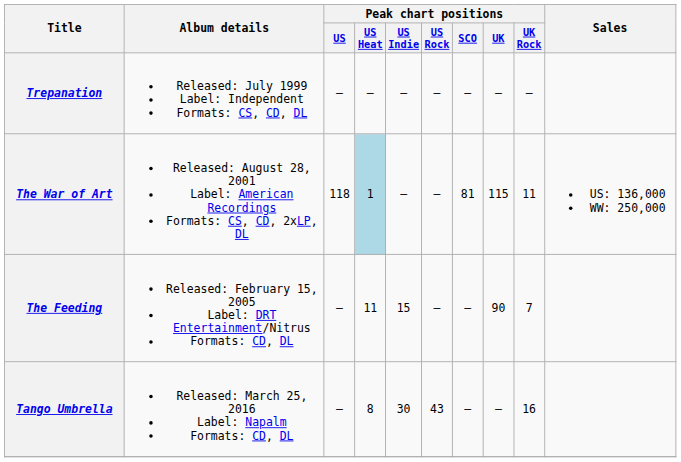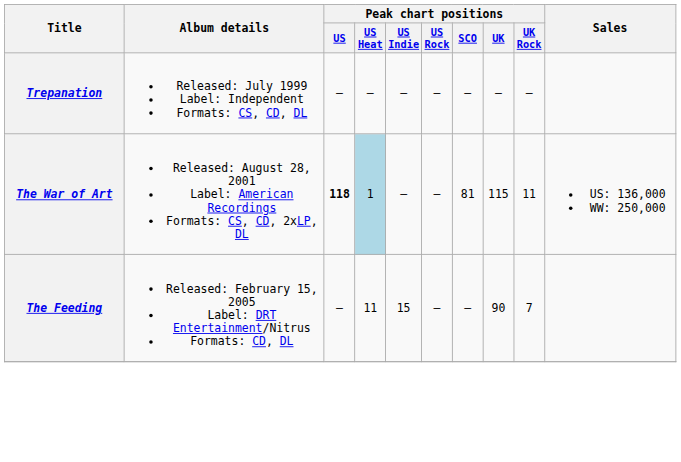The War of Art | Peak chart positions / US: normal -> bold
- row: Tango Umbrella | Released: March 25, 2016 Label: Napalm Formats: CD, DL | — | 8 | 30 | 43 | — | — | 16
